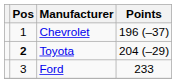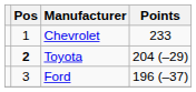Chevrolet | Points: 196 (–37) -> 233
Ford | Points: 233 -> 196 (–37)
